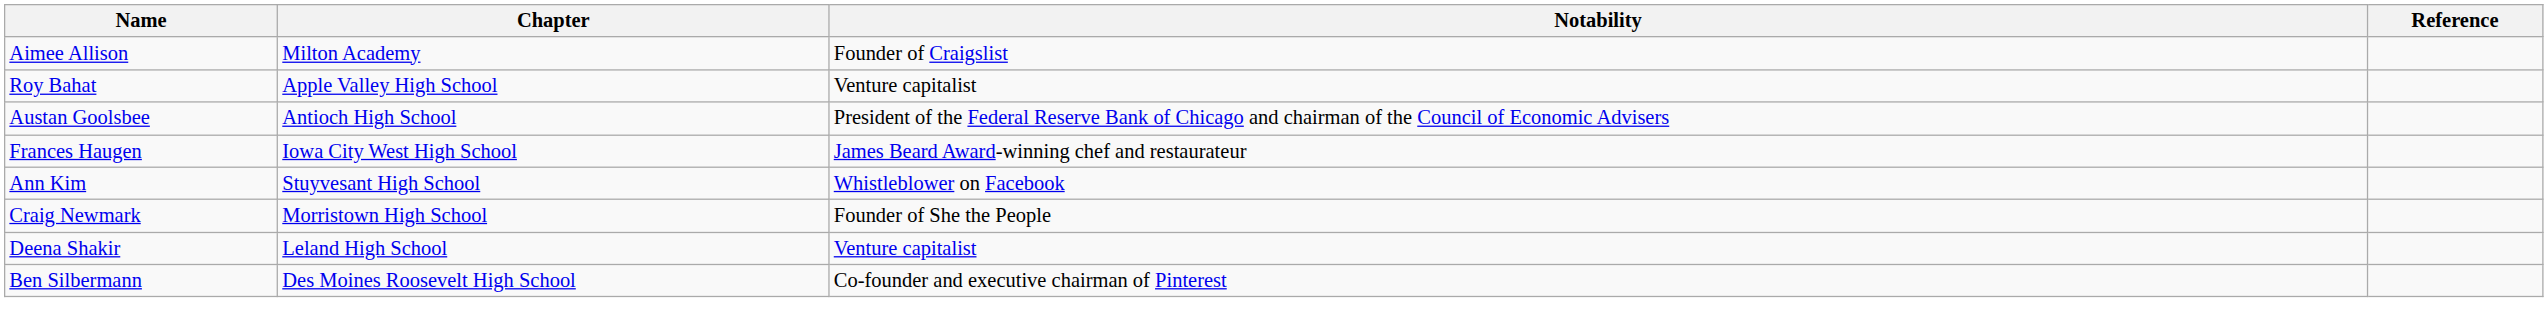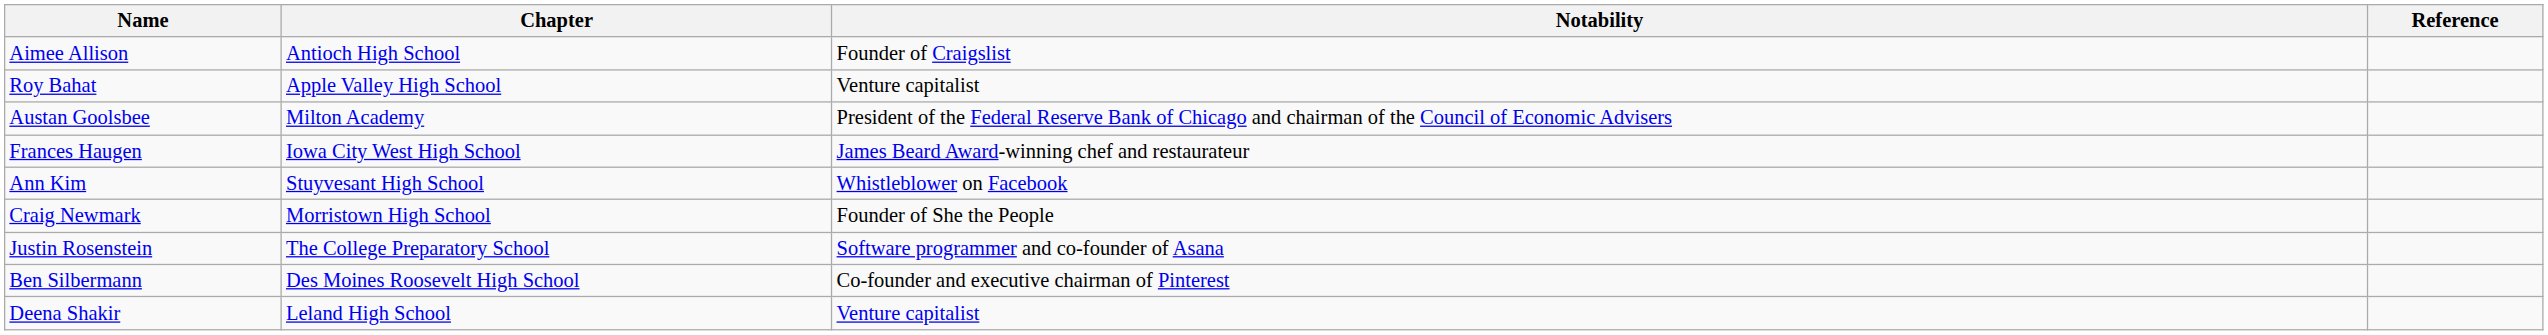Aimee Allison | Chapter: Milton Academy -> Antioch High School
Austan Goolsbee | Chapter: Antioch High School -> Milton Academy
+ row: Justin Rosenstein | The College Preparatory School | Software programmer and co-founder of Asana
rows swapped: Deena Shakir <-> Ben Silbermann
